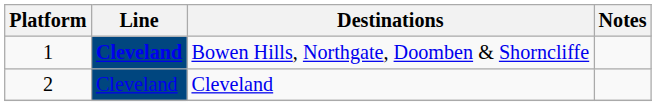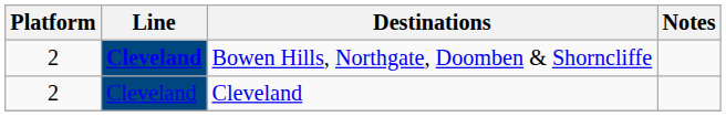Bowen Hills, Northgate, Doomben & Shorncliffe | Platform: 1 -> 2
